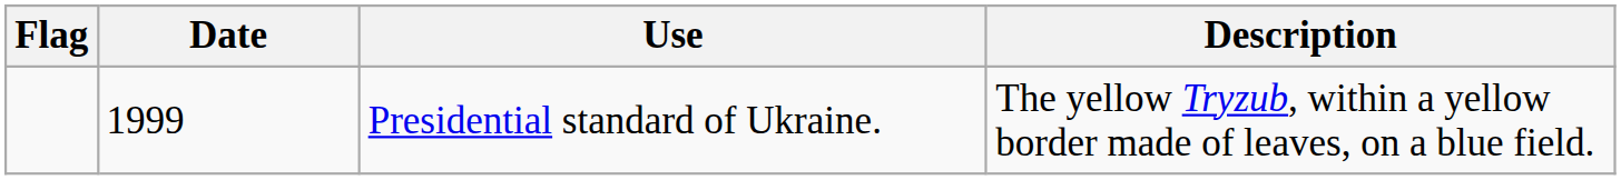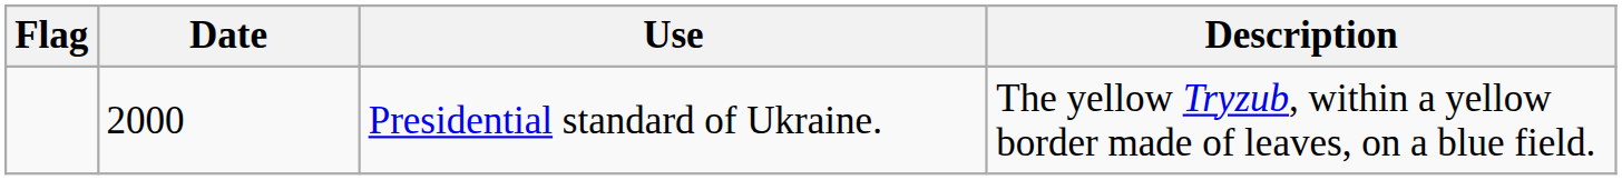Presidential standard of Ukraine. | Date: 1999 -> 2000
